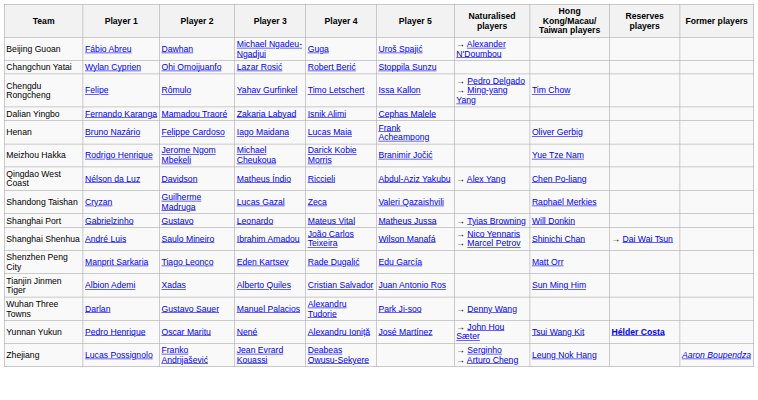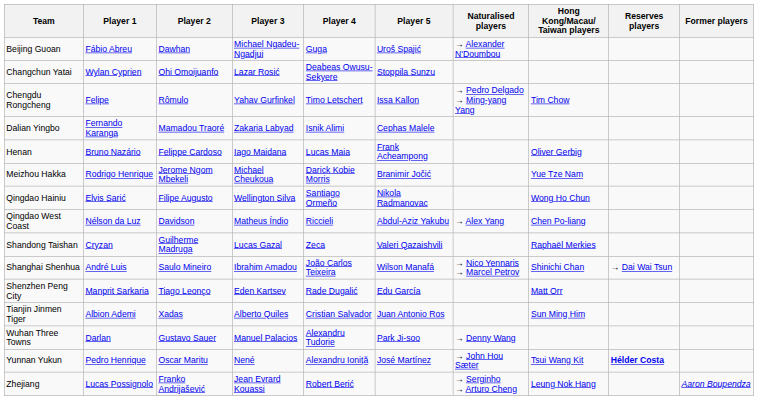Changchun Yatai | Player 4: Robert Berić -> Deabeas Owusu-Sekyere
+ row: Qingdao Hainiu | Elvis Sarić | Filipe Augusto | Wellington Silva | Santiago Ormeño | Nikola Radmanovac | Wong Ho Chun
- row: Shanghai Port | Gabrielzinho | Gustavo | Leonardo | Mateus Vital | Matheus Jussa | → Tyias Browning | Will Donkin
Zhejiang | Player 4: Deabeas Owusu-Sekyere -> Robert Berić
